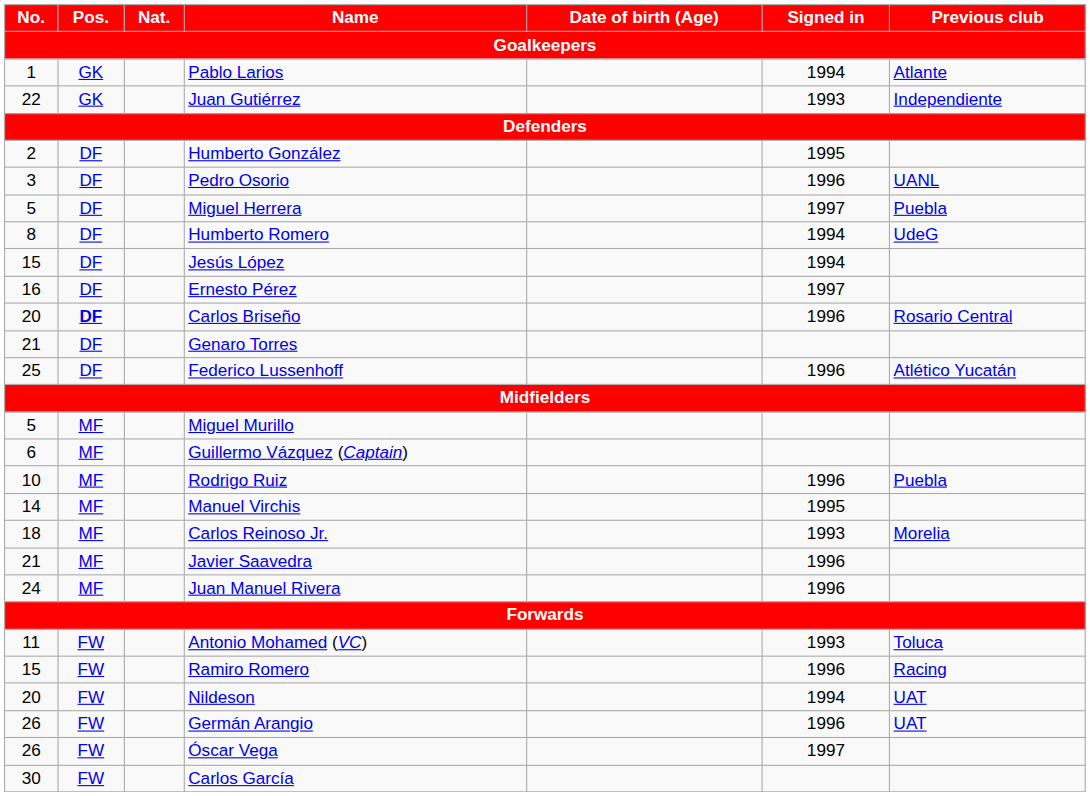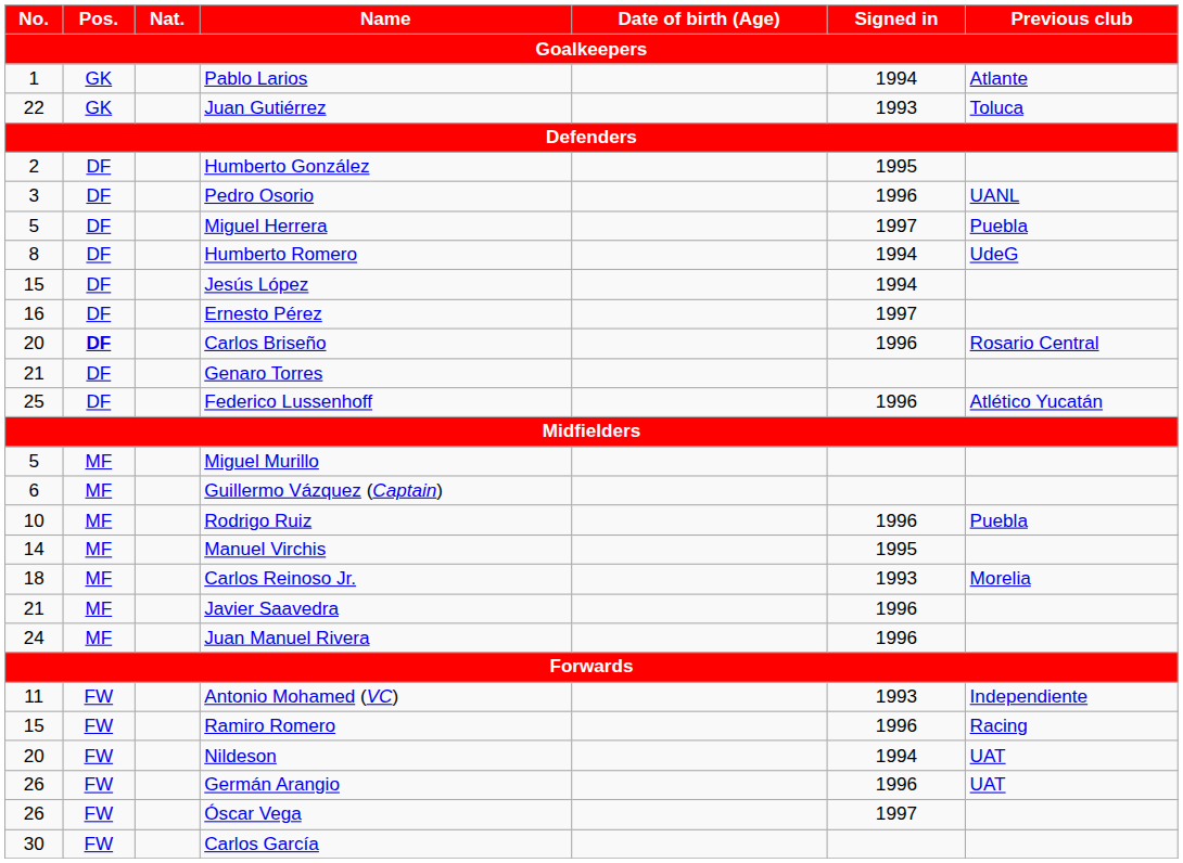Juan Gutiérrez | Previous club: Independiente -> Toluca
Antonio Mohamed (VC) | Previous club: Toluca -> Independiente
